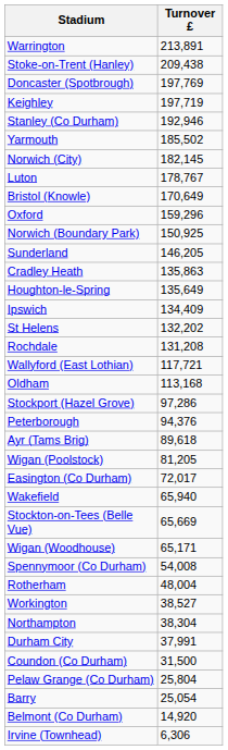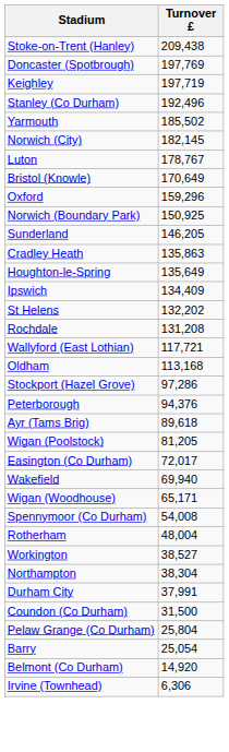- row: Warrington | 213,891
Stanley (Co Durham) | Turnover £: 192,946 -> 192,496
Wakefield | Turnover £: 65,940 -> 69,940
- row: Stockton-on-Tees (Belle Vue) | 65,669
